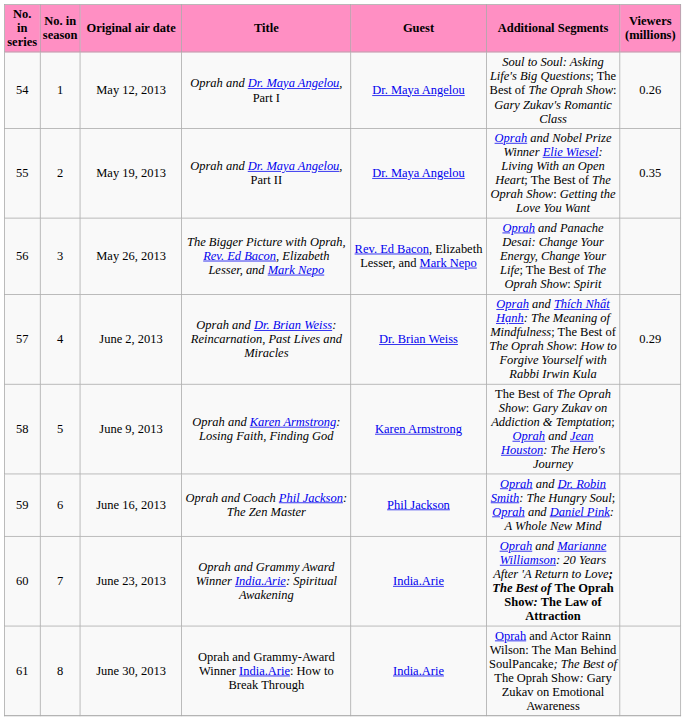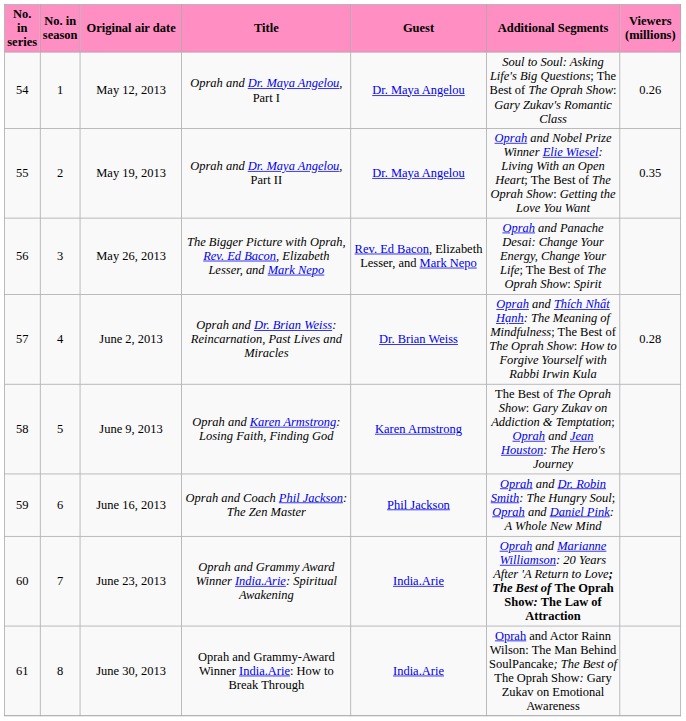June 2, 2013 | Viewers (millions): 0.29 -> 0.28
